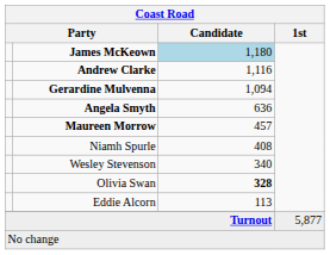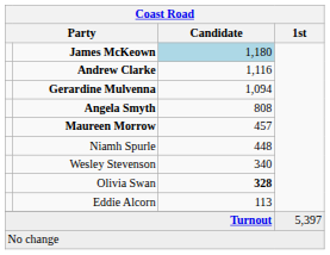Angela Smyth | Candidate: 636 -> 808
Niamh Spurle | Candidate: 408 -> 448
Turnout | 1st: 5,877 -> 5,397
